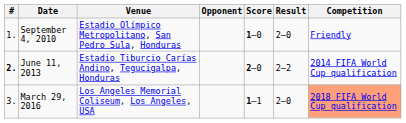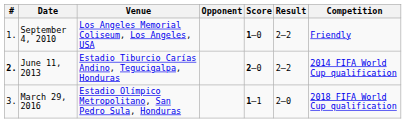September 4, 2010 | Venue: Estadio Olímpico Metropolitano, San Pedro Sula, Honduras -> Los Angeles Memorial Coliseum, Los Angeles, USA
September 4, 2010 | Result: 2–0 -> 2–2
March 29, 2016 | Venue: Los Angeles Memorial Coliseum, Los Angeles, USA -> Estadio Olímpico Metropolitano, San Pedro Sula, Honduras
March 29, 2016 | Competition: lightsalmon background -> no background
